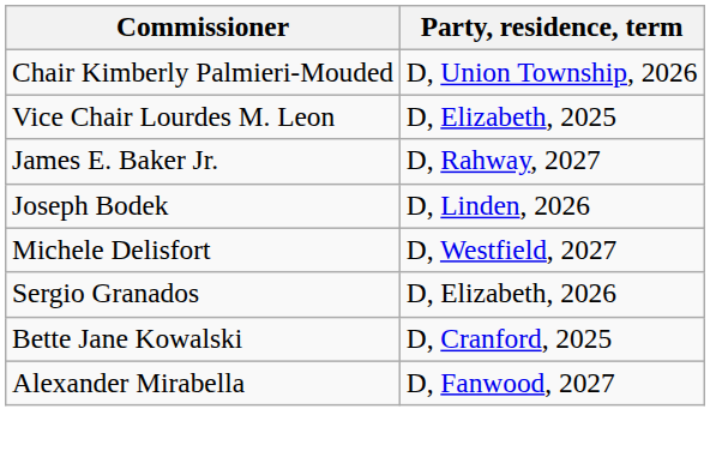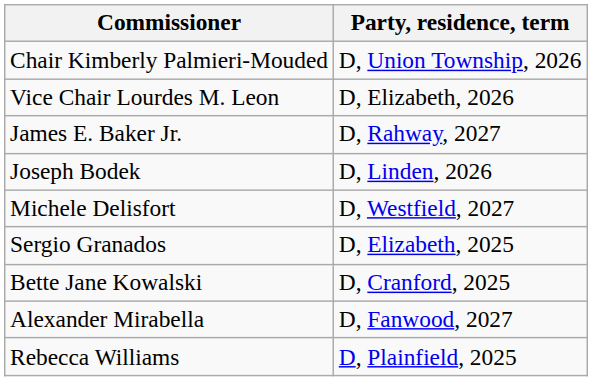Vice Chair Lourdes M. Leon | Party, residence, term: D, Elizabeth, 2025 -> D, Elizabeth, 2026
Sergio Granados | Party, residence, term: D, Elizabeth, 2026 -> D, Elizabeth, 2025
+ row: Rebecca Williams | D, Plainfield, 2025
